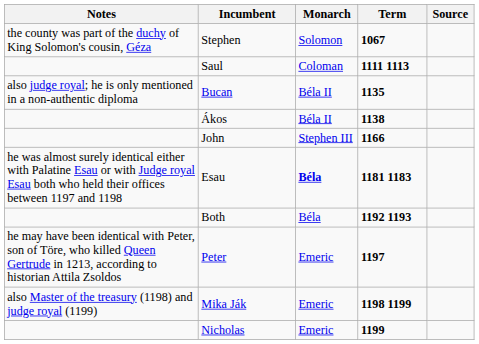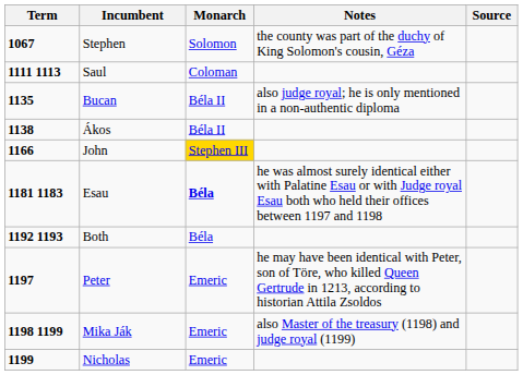columns swapped: Term <-> Notes
John | Monarch: no background -> gold background
